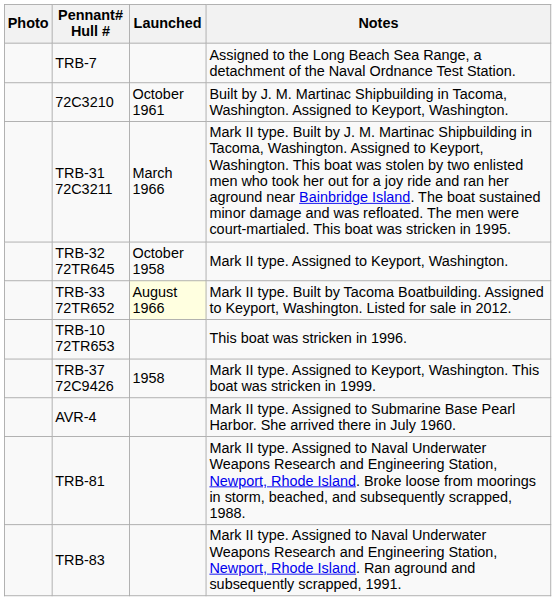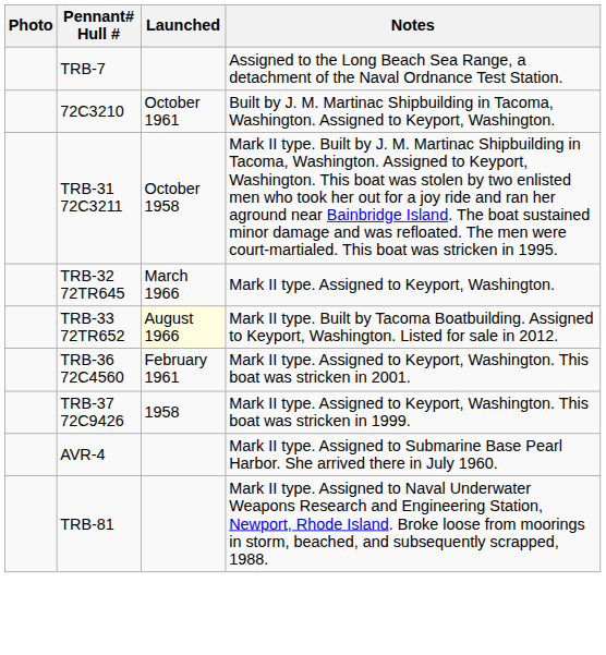TRB-31 72C3211 | Launched: March 1966 -> October 1958
TRB-32 72TR645 | Launched: October 1958 -> March 1966
- row: TRB-10 72TR653 | This boat was stricken in 1996.
+ row: TRB-36 72C4560 | February 1961 | Mark II type. Assigned to Keyport, Washington. This boat was stricken in 2001.
- row: TRB-83 | Mark II type. Assigned to Naval Underwater Weapons Research and Engineering Station, Newport, Rhode Island. Ran aground and subsequently scrapped, 1991.
